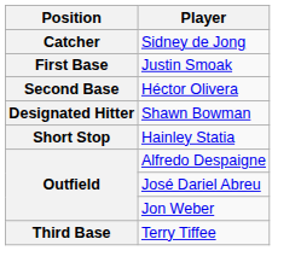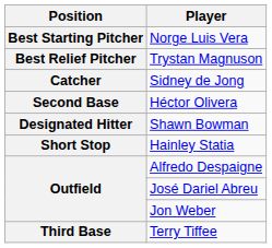+ row: Best Starting Pitcher | Norge Luis Vera
+ row: Best Relief Pitcher | Trystan Magnuson
- row: First Base | Justin Smoak
